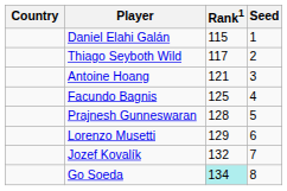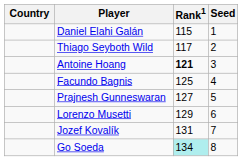Antoine Hoang | Rank1: normal -> bold
Prajnesh Gunneswaran | Rank1: 128 -> 127
Jozef Kovalík | Rank1: 132 -> 131
